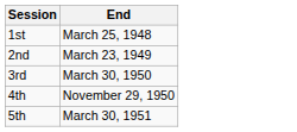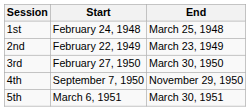+ column: Start | February 24, 1948 | February 22, 1949 | February 27, 1950 | September 7, 1950 | March 6, 1951
